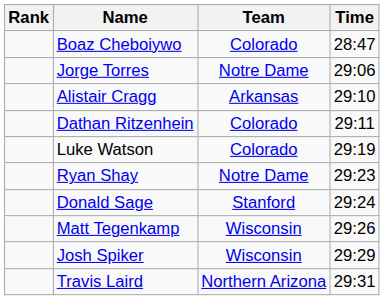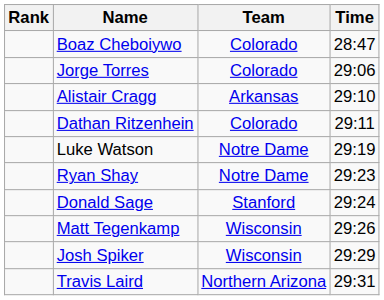Jorge Torres | Team: Notre Dame -> Colorado
Luke Watson | Team: Colorado -> Notre Dame
